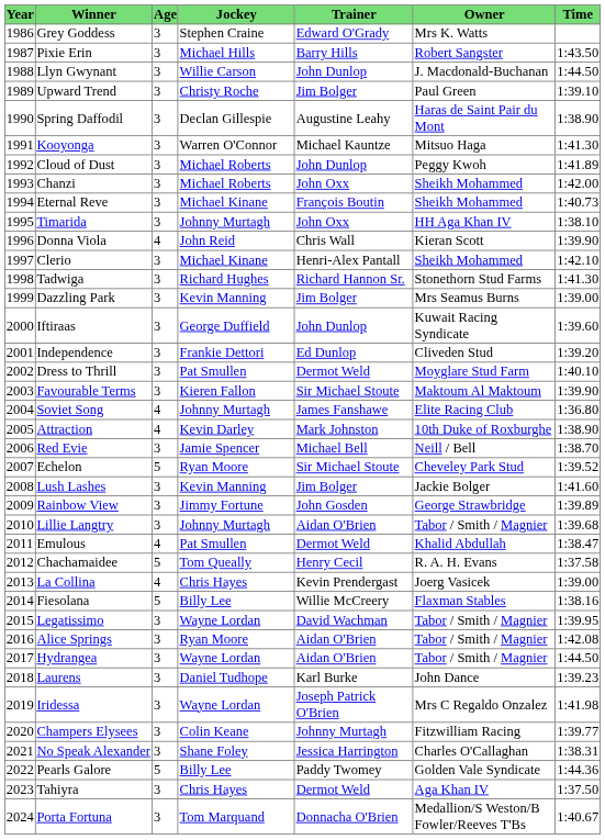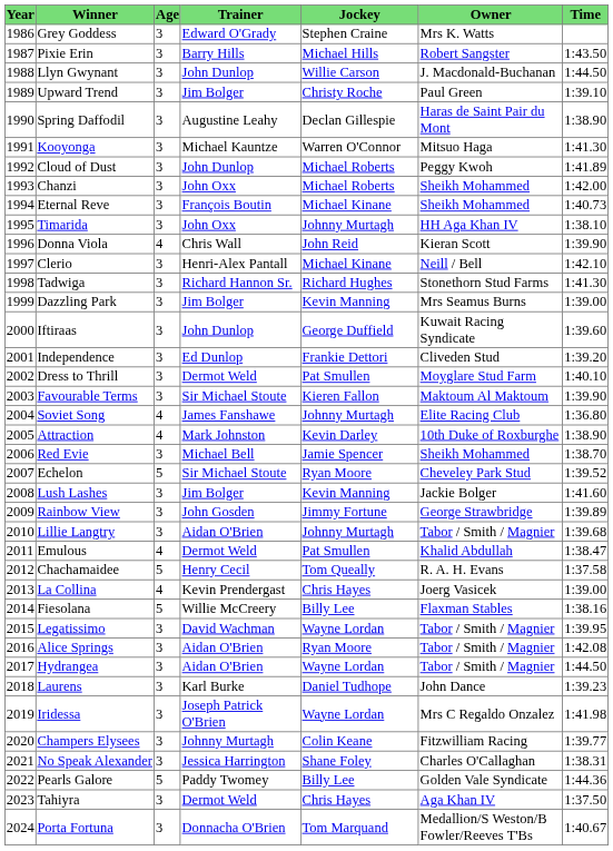columns swapped: Jockey <-> Trainer
Clerio | Owner: Sheikh Mohammed -> Neill / Bell
Red Evie | Owner: Neill / Bell -> Sheikh Mohammed
